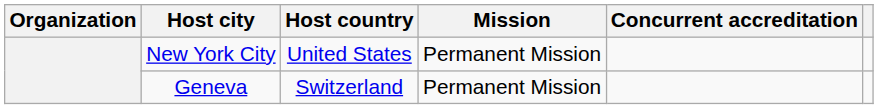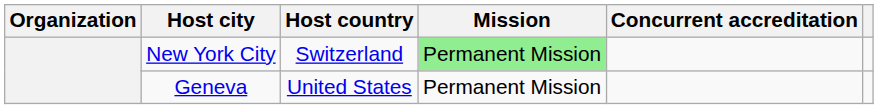New York City | Host country: United States -> Switzerland
New York City | Mission: no background -> lightgreen background
Geneva | Host country: Switzerland -> United States
